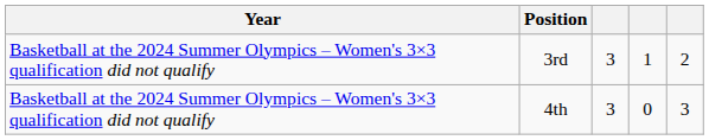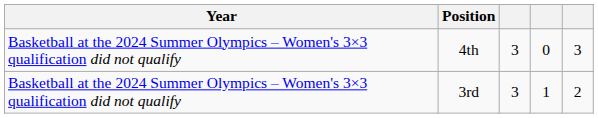rows swapped: 4th <-> 3rd
